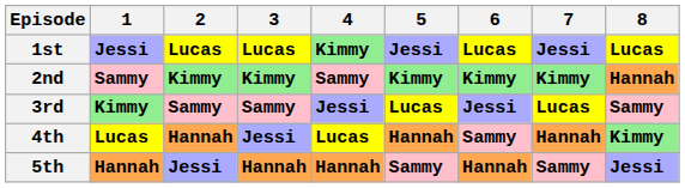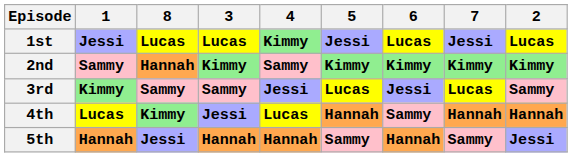columns swapped: 2 <-> 8
